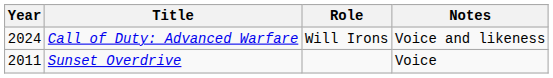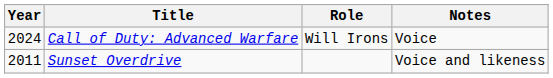Call of Duty: Advanced Warfare | Notes: Voice and likeness -> Voice
Sunset Overdrive | Notes: Voice -> Voice and likeness
